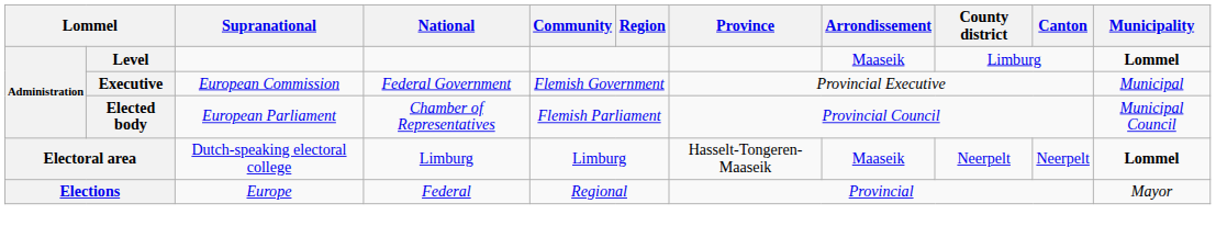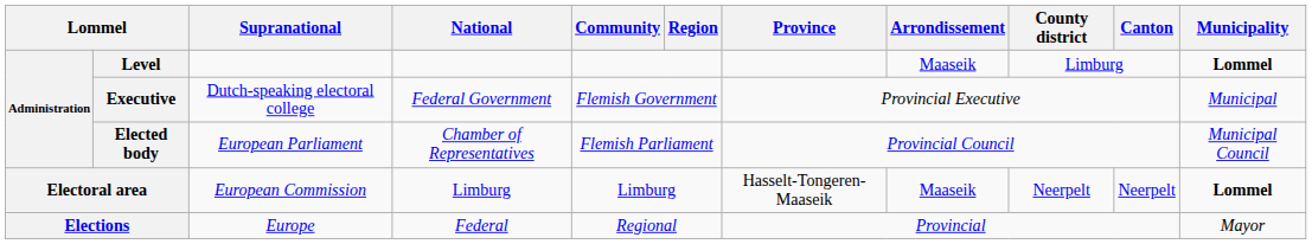Executive | Supranational: European Commission -> Dutch-speaking electoral college
Electoral area | Supranational: Dutch-speaking electoral college -> European Commission
